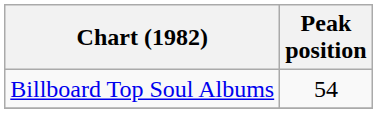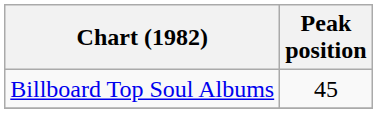Billboard Top Soul Albums | Peak position: 54 -> 45
